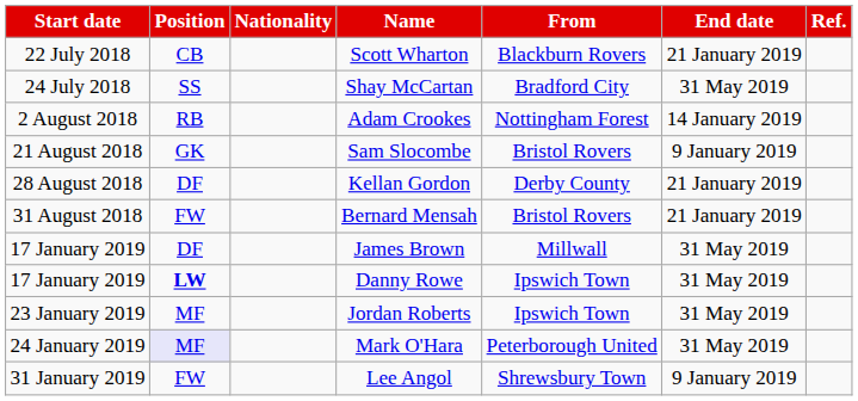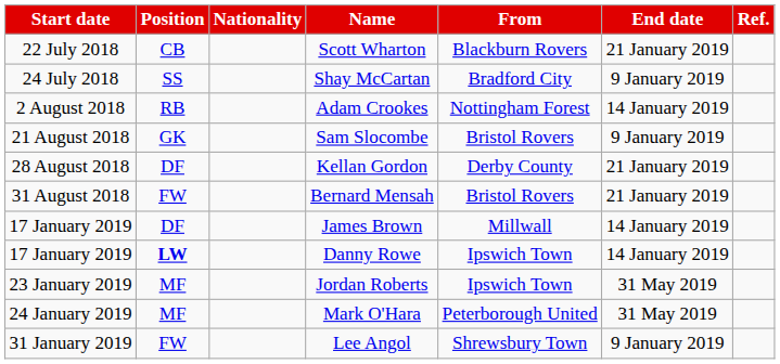Shay McCartan | End date: 31 May 2019 -> 9 January 2019
James Brown | End date: 31 May 2019 -> 14 January 2019
Danny Rowe | End date: 31 May 2019 -> 14 January 2019
Mark O'Hara | Position: lavender background -> no background
